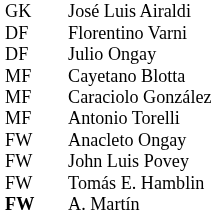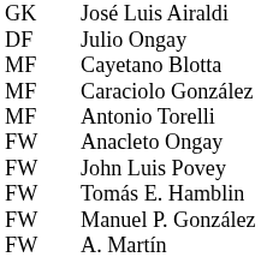- row: DF | Florentino Varni
+ row: FW | Manuel P. González
A. Martín | column 1: bold -> normal
